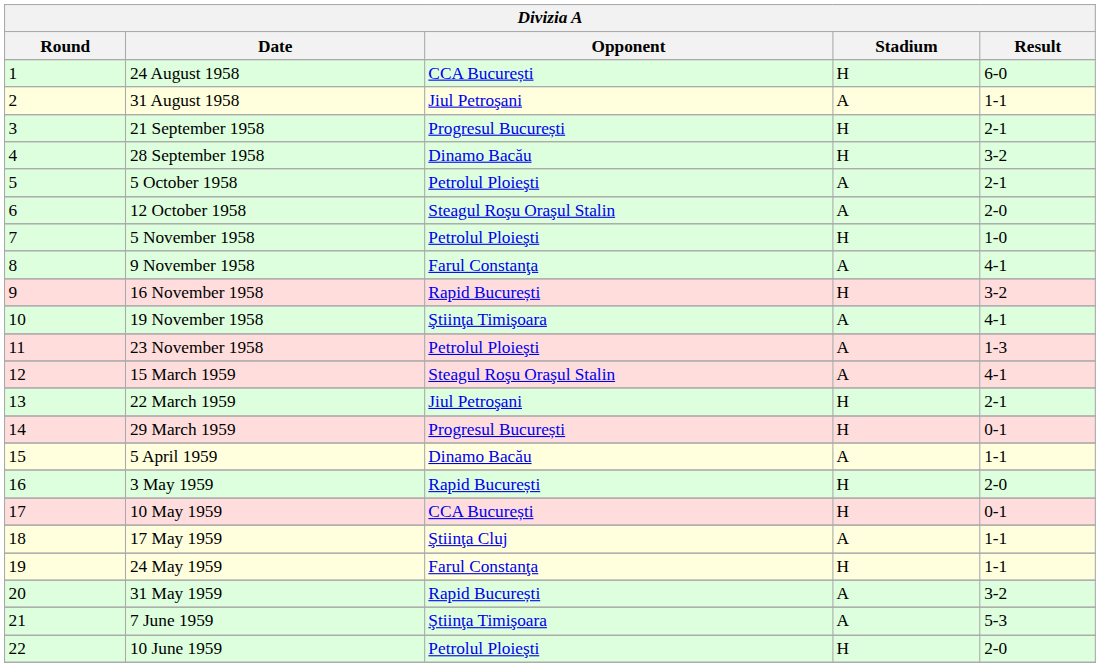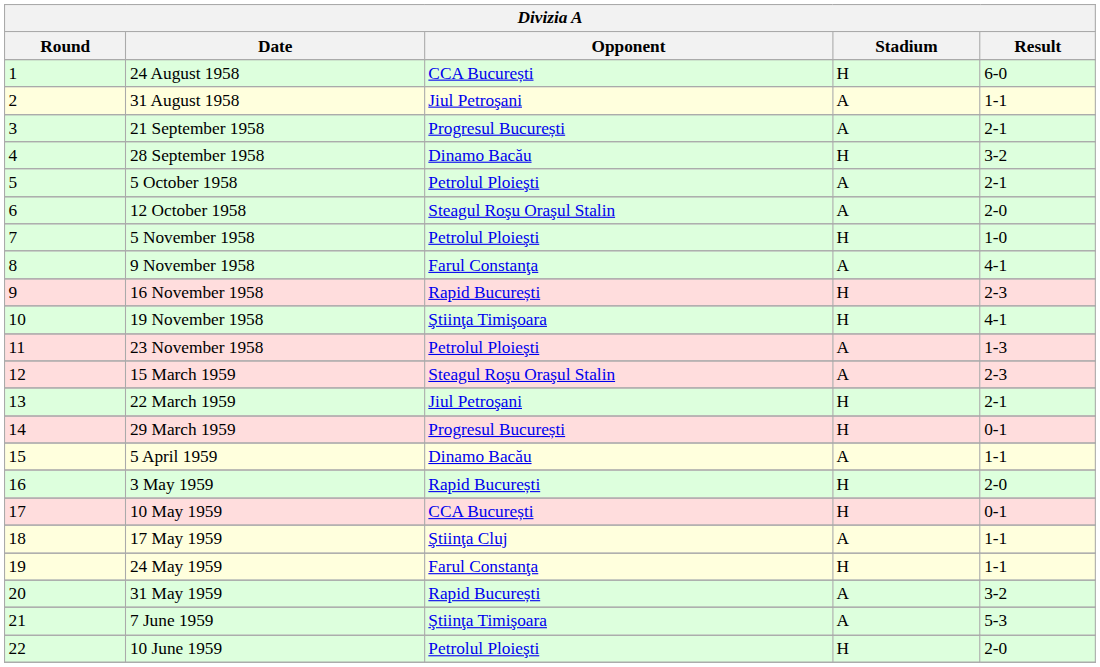21 September 1958 | Stadium: H -> A
16 November 1958 | Result: 3-2 -> 2-3
19 November 1958 | Stadium: A -> H
15 March 1959 | Result: 4-1 -> 2-3
